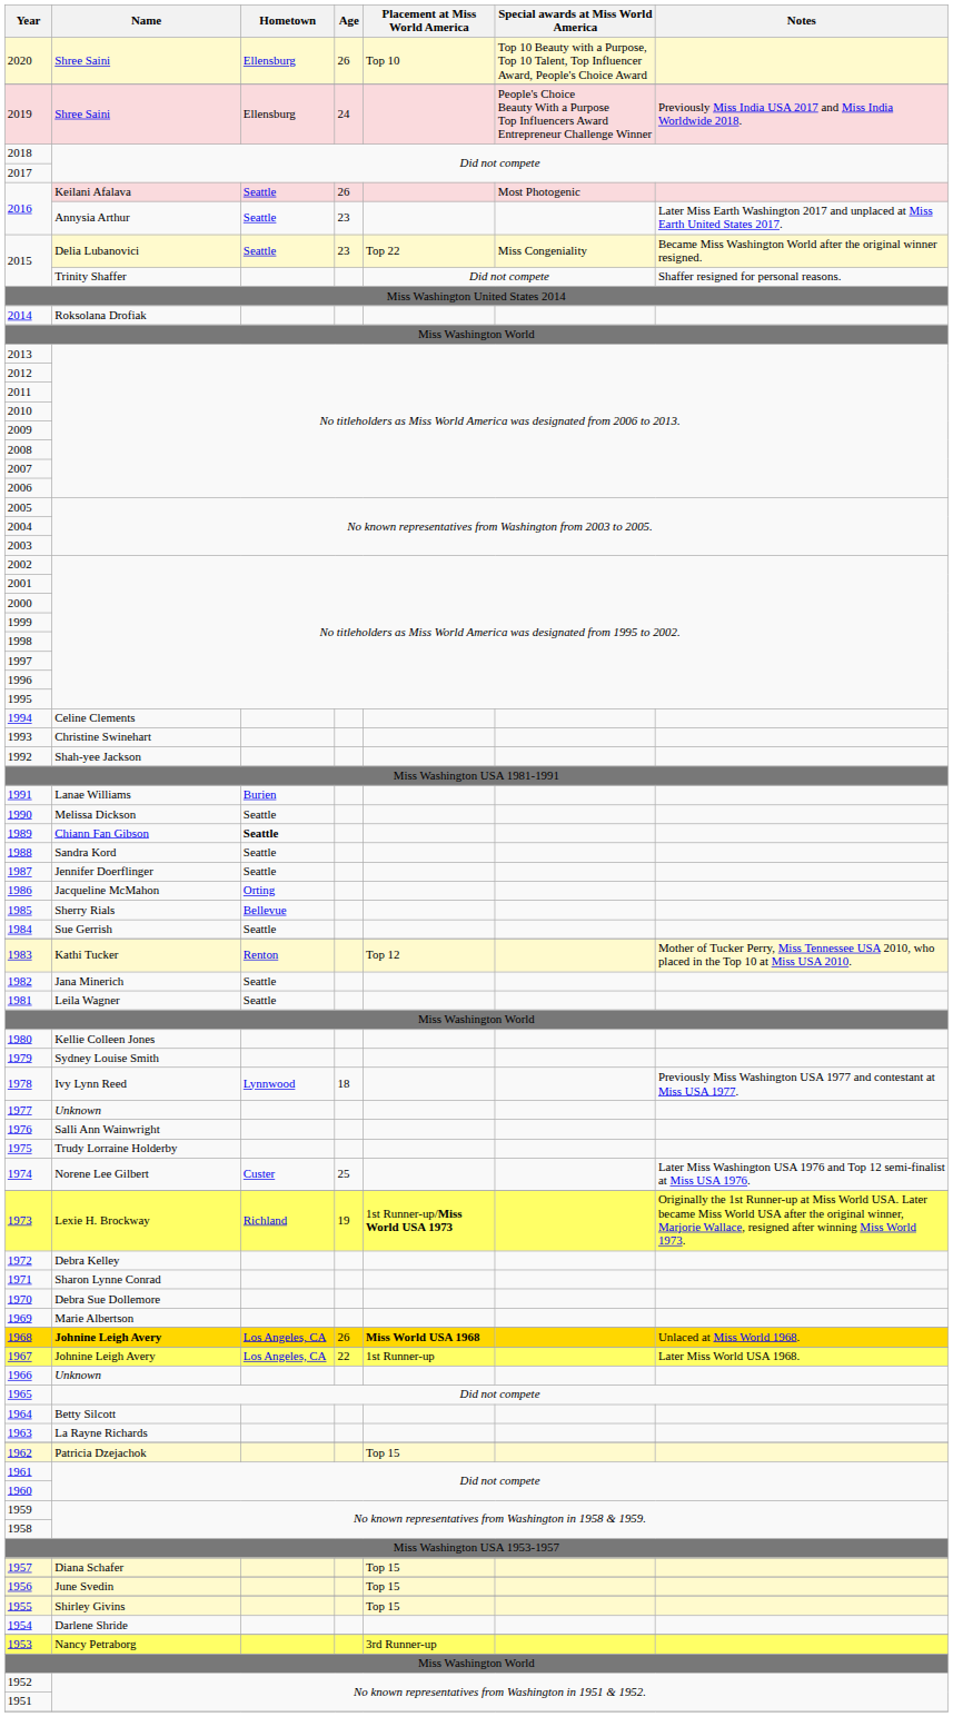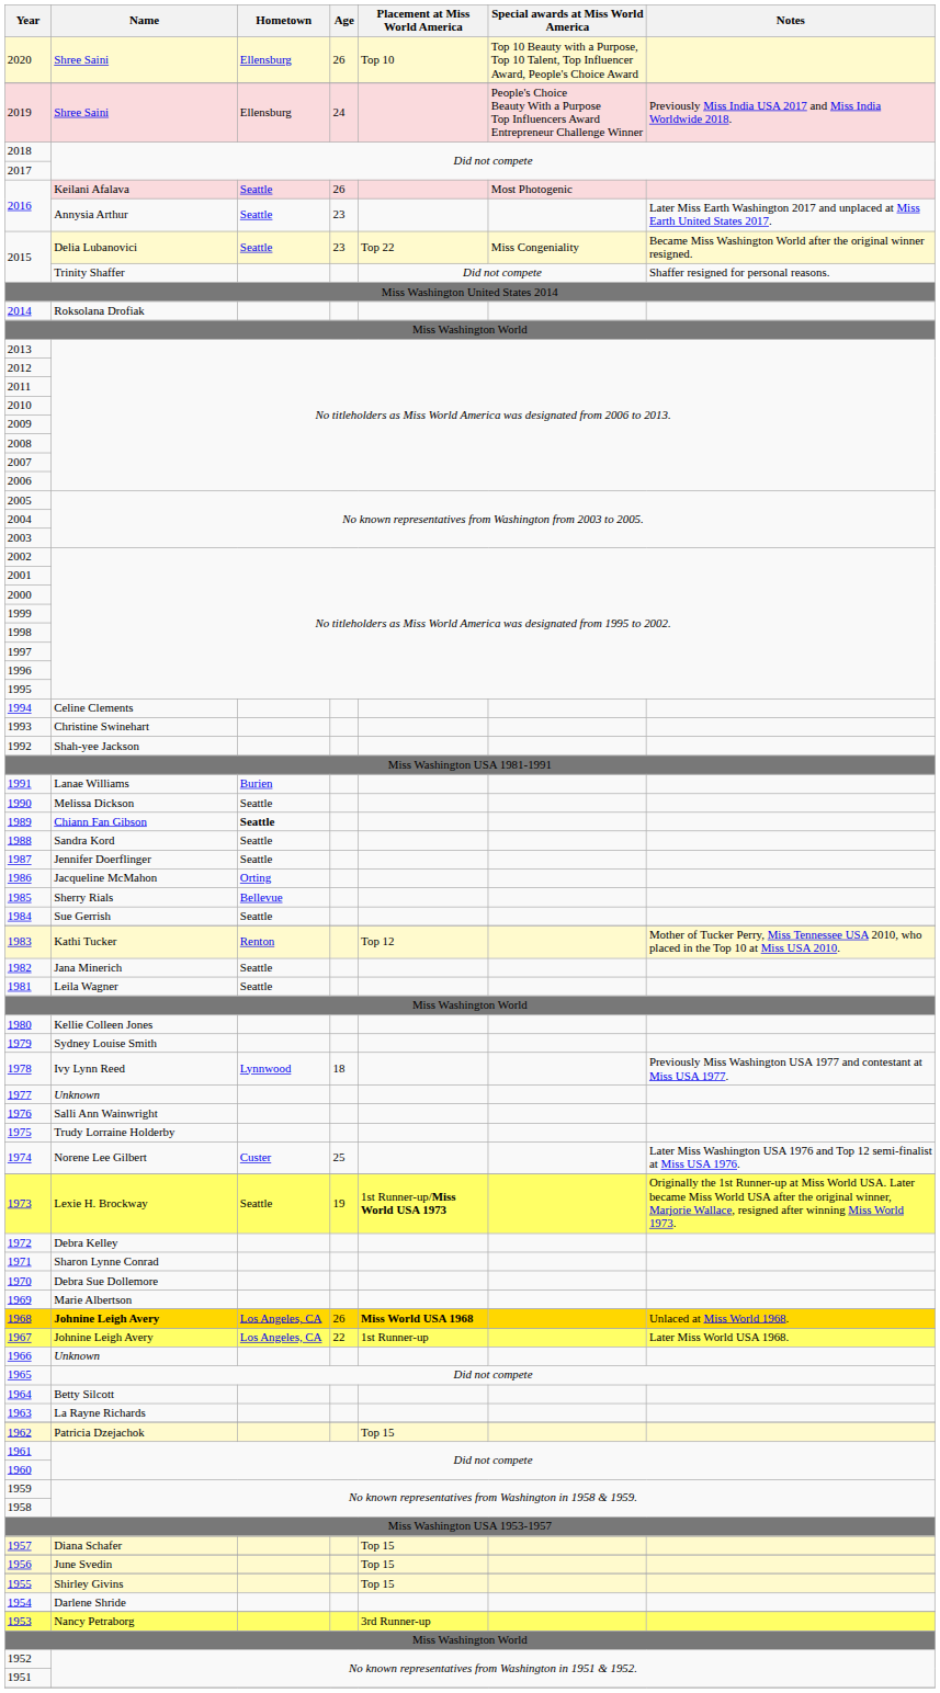1973 | Hometown: Richland -> Seattle
